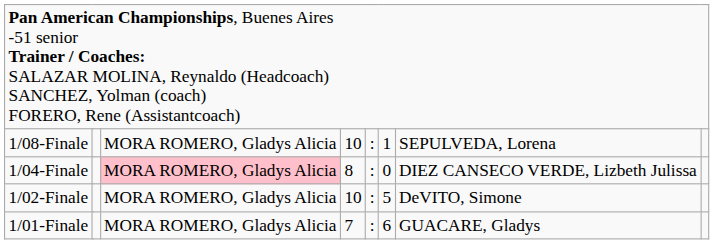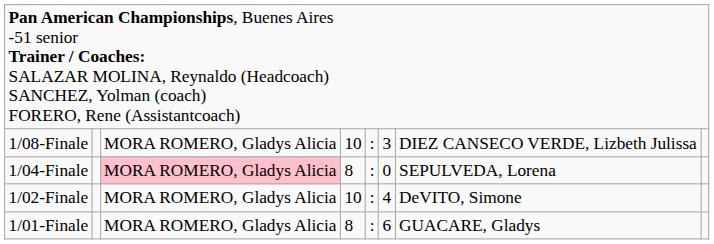1/08-Finale | column 7: 1 -> 3
1/08-Finale | column 8: SEPULVEDA, Lorena -> DIEZ CANSECO VERDE, Lizbeth Julissa
1/04-Finale | column 8: DIEZ CANSECO VERDE, Lizbeth Julissa -> SEPULVEDA, Lorena
1/02-Finale | column 7: 5 -> 4
1/01-Finale | column 5: 7 -> 8
